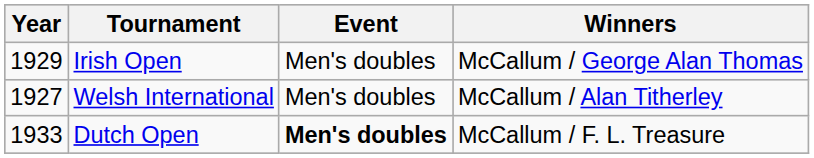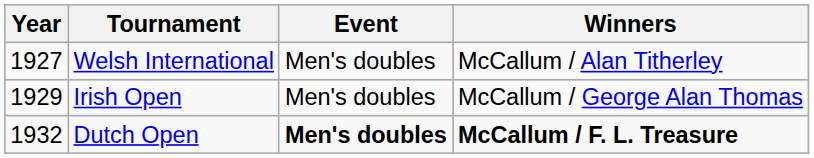rows swapped: Welsh International <-> Irish Open
Dutch Open | Year: 1933 -> 1932
Dutch Open | Winners: normal -> bold
